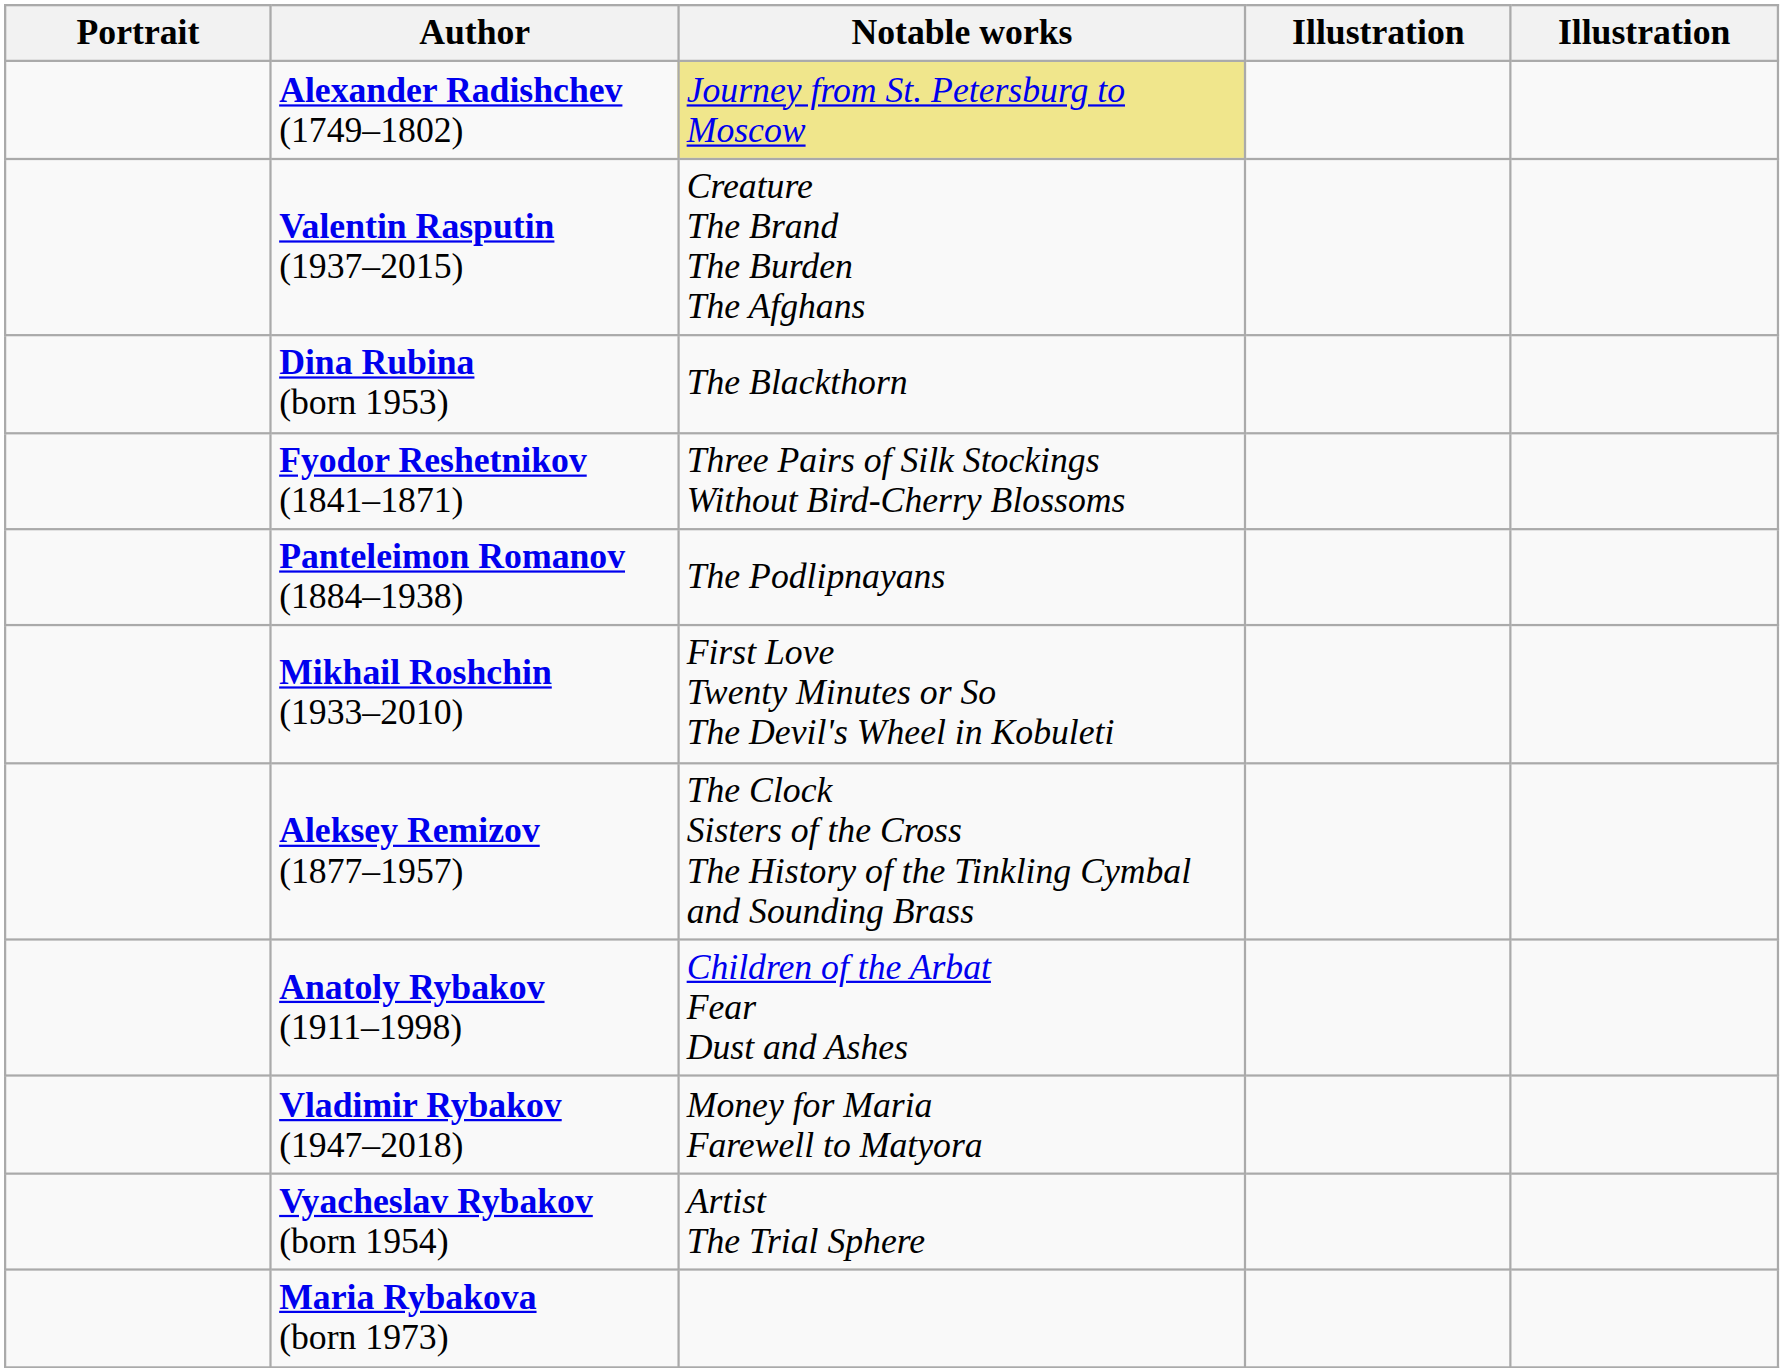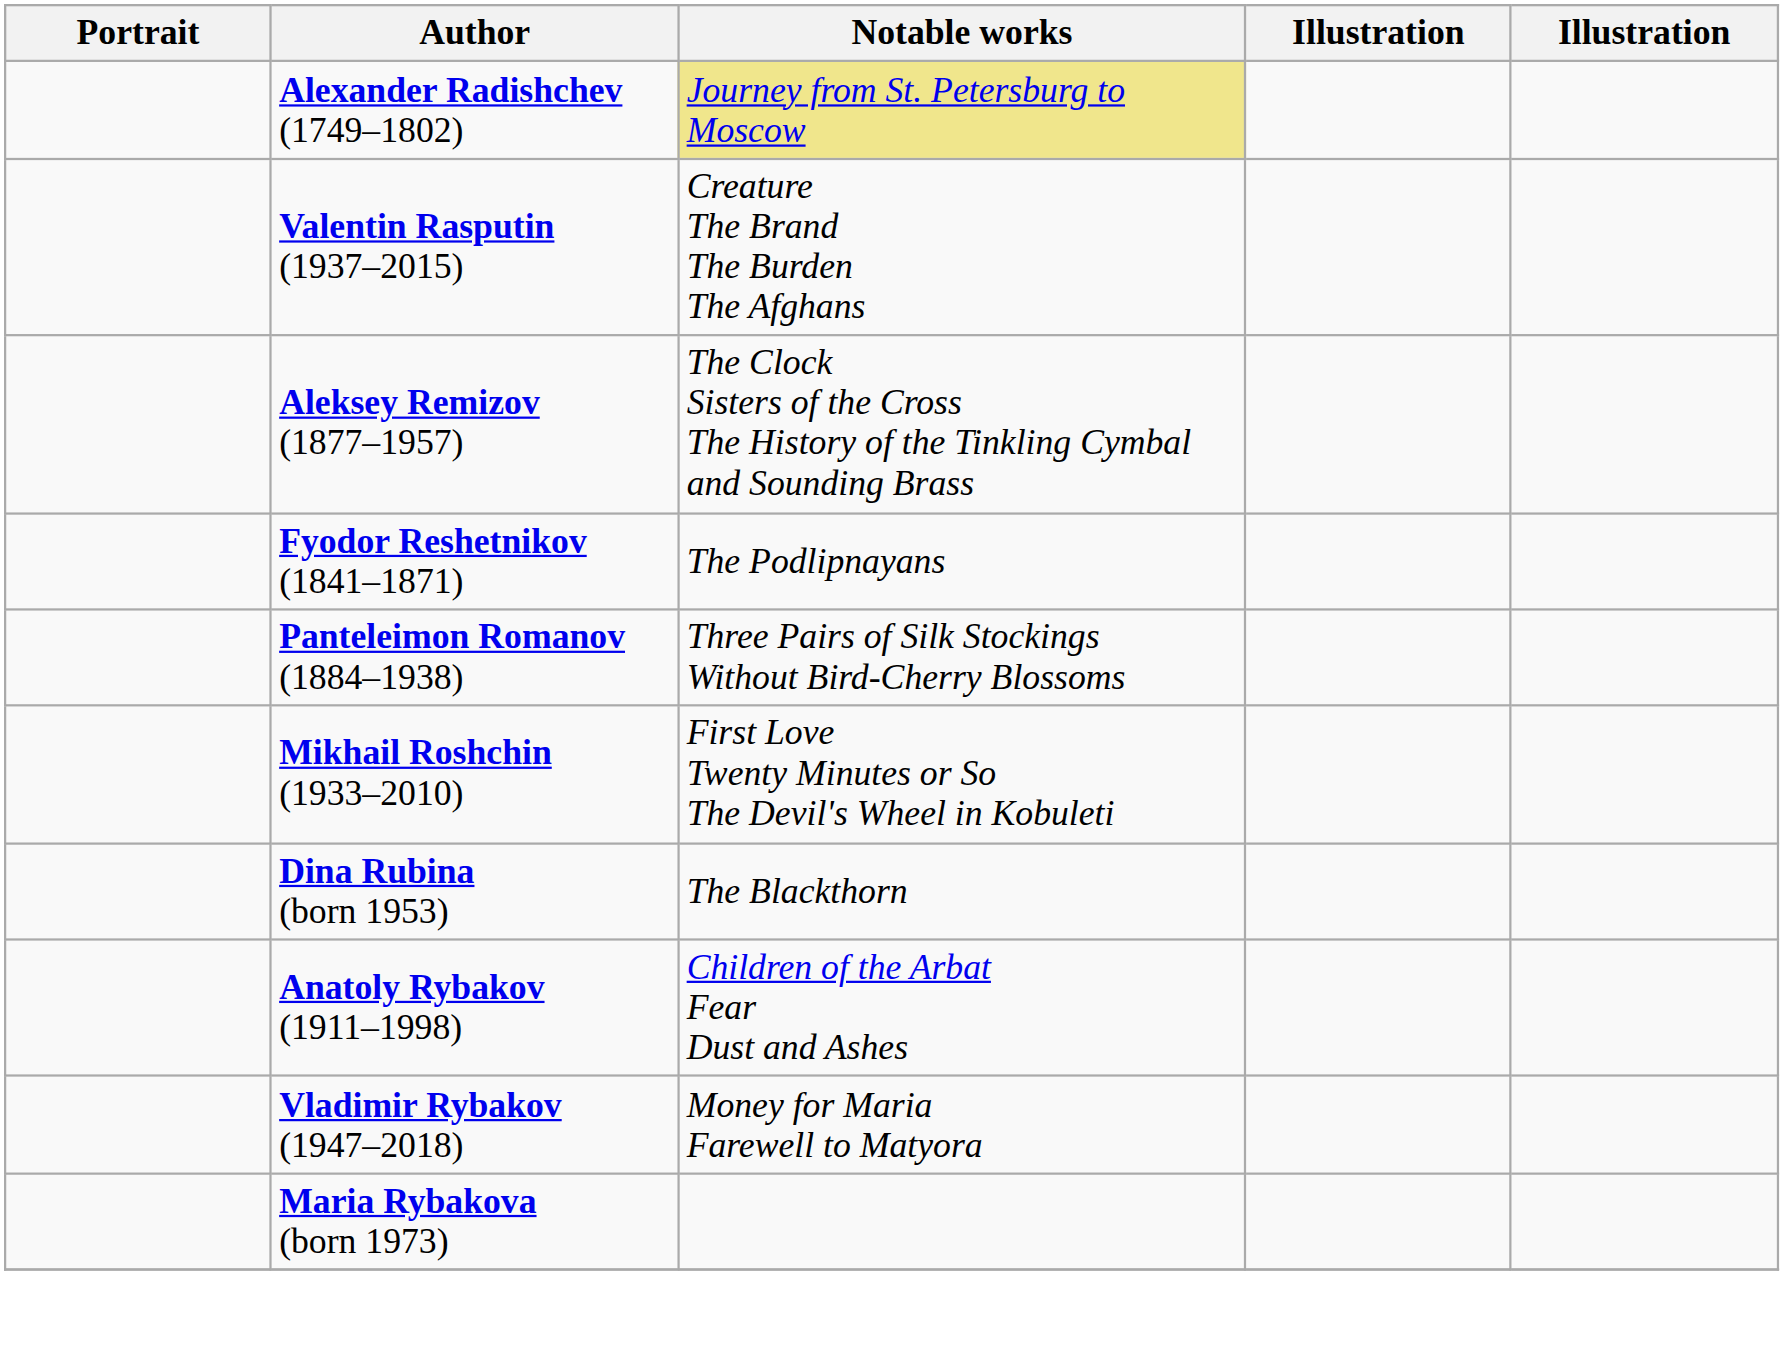rows swapped: Aleksey Remizov (1877–1957) <-> Dina Rubina (born 1953)
Fyodor Reshetnikov (1841–1871) | Notable works: Three Pairs of Silk Stockings Without Bird-Cherry Blossoms -> The Podlipnayans
Panteleimon Romanov (1884–1938) | Notable works: The Podlipnayans -> Three Pairs of Silk Stockings Without Bird-Cherry Blossoms
- row: Vyacheslav Rybakov (born 1954) | Artist The Trial Sphere
